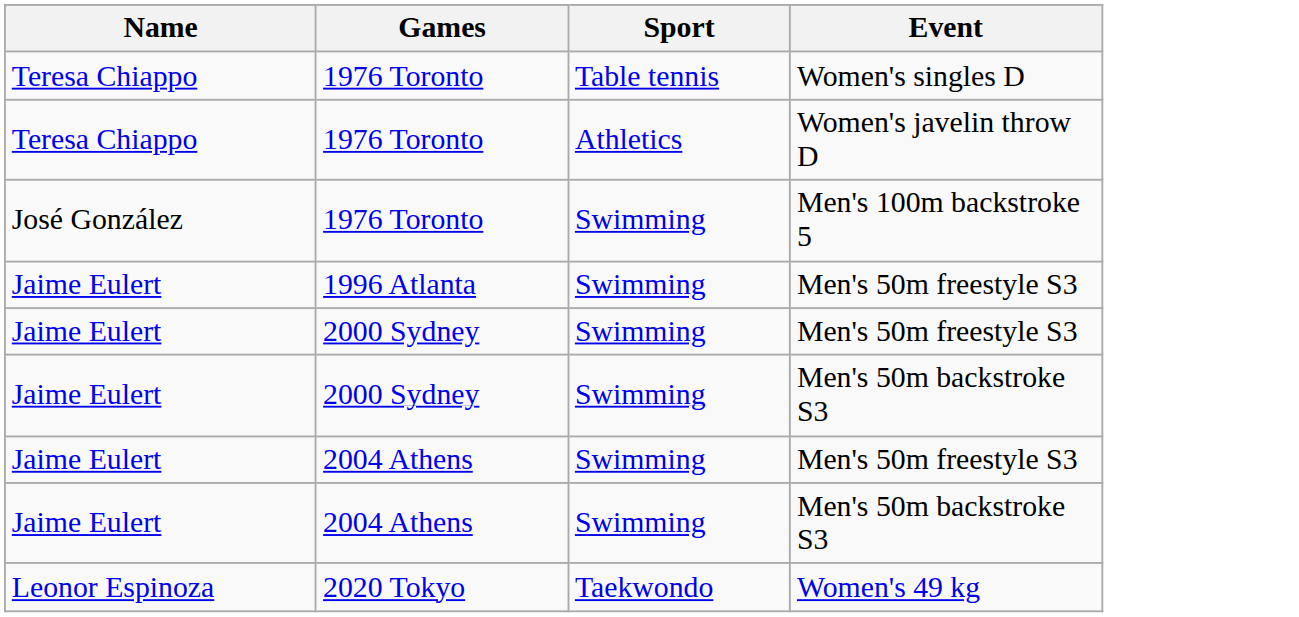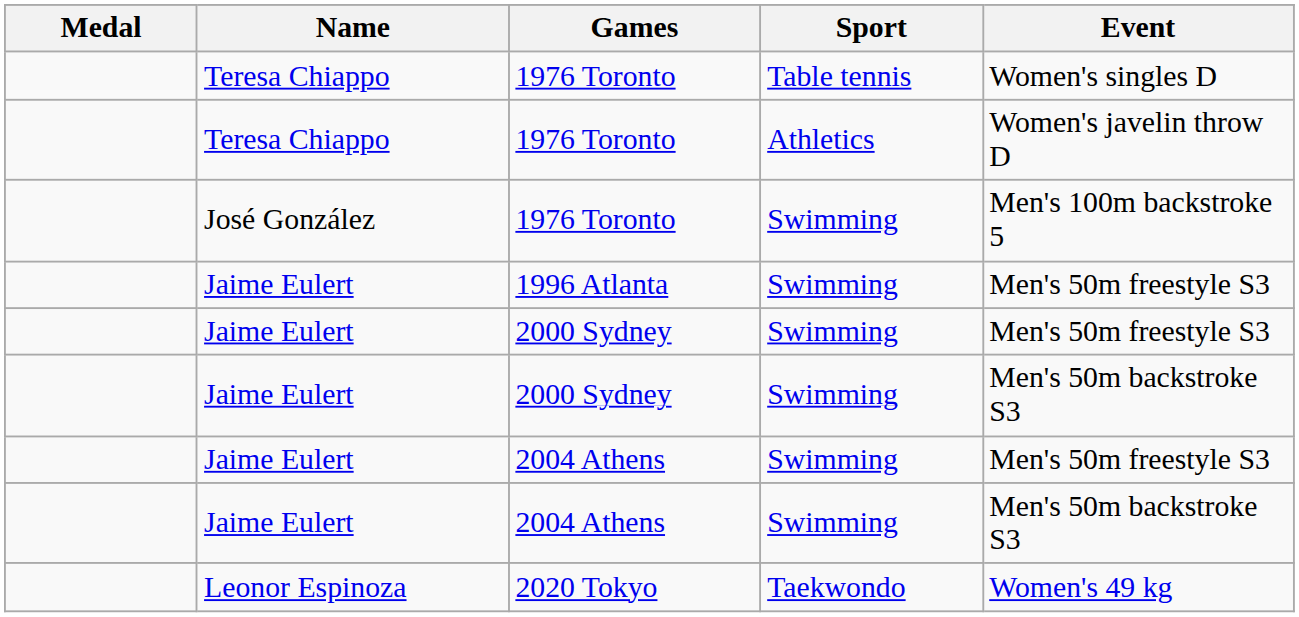+ column: Medal
